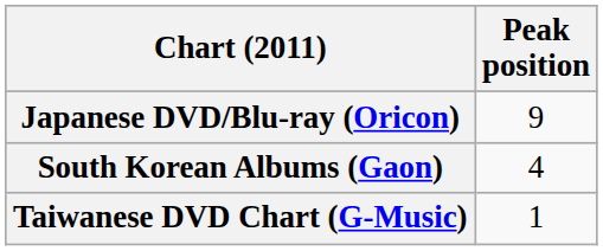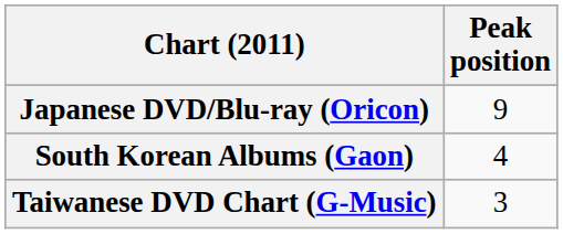Taiwanese DVD Chart (G-Music) | Peak position: 1 -> 3
